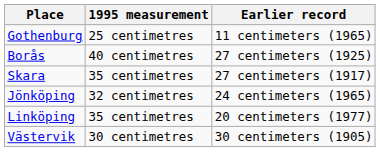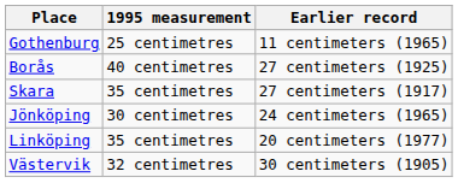Jönköping | 1995 measurement: 32 centimetres -> 30 centimetres
Västervik | 1995 measurement: 30 centimetres -> 32 centimetres
